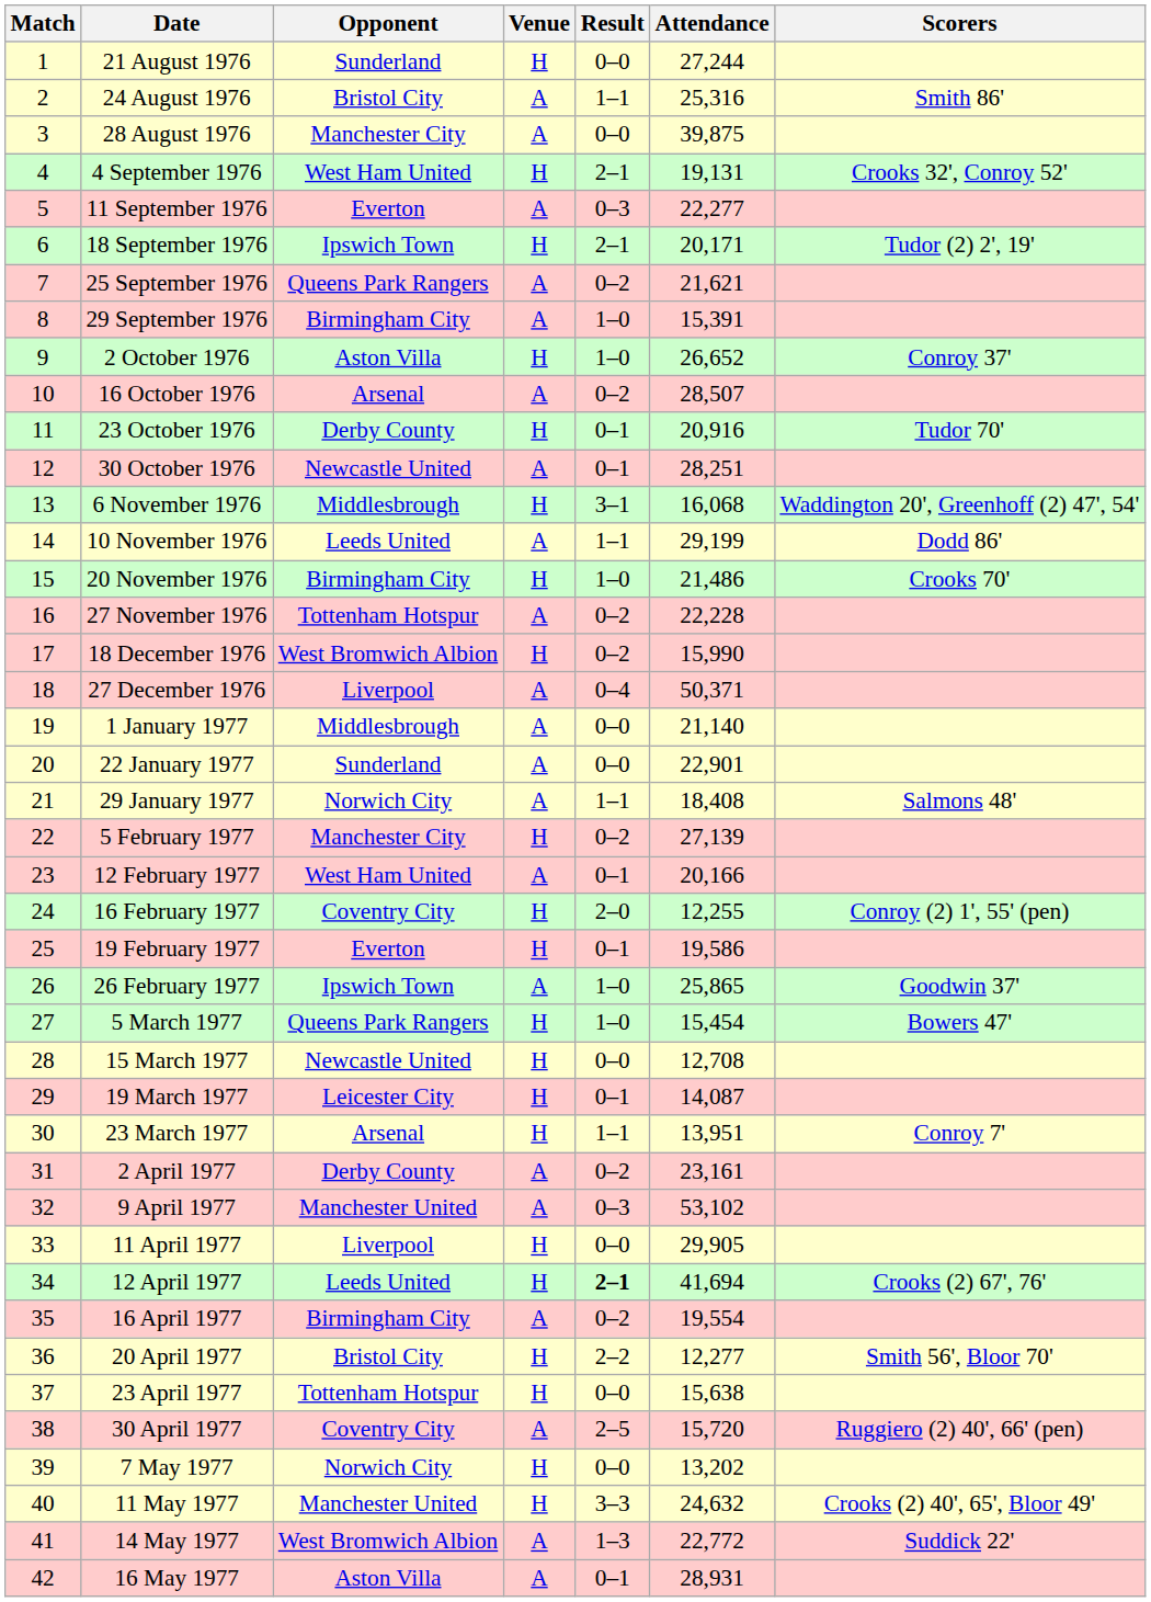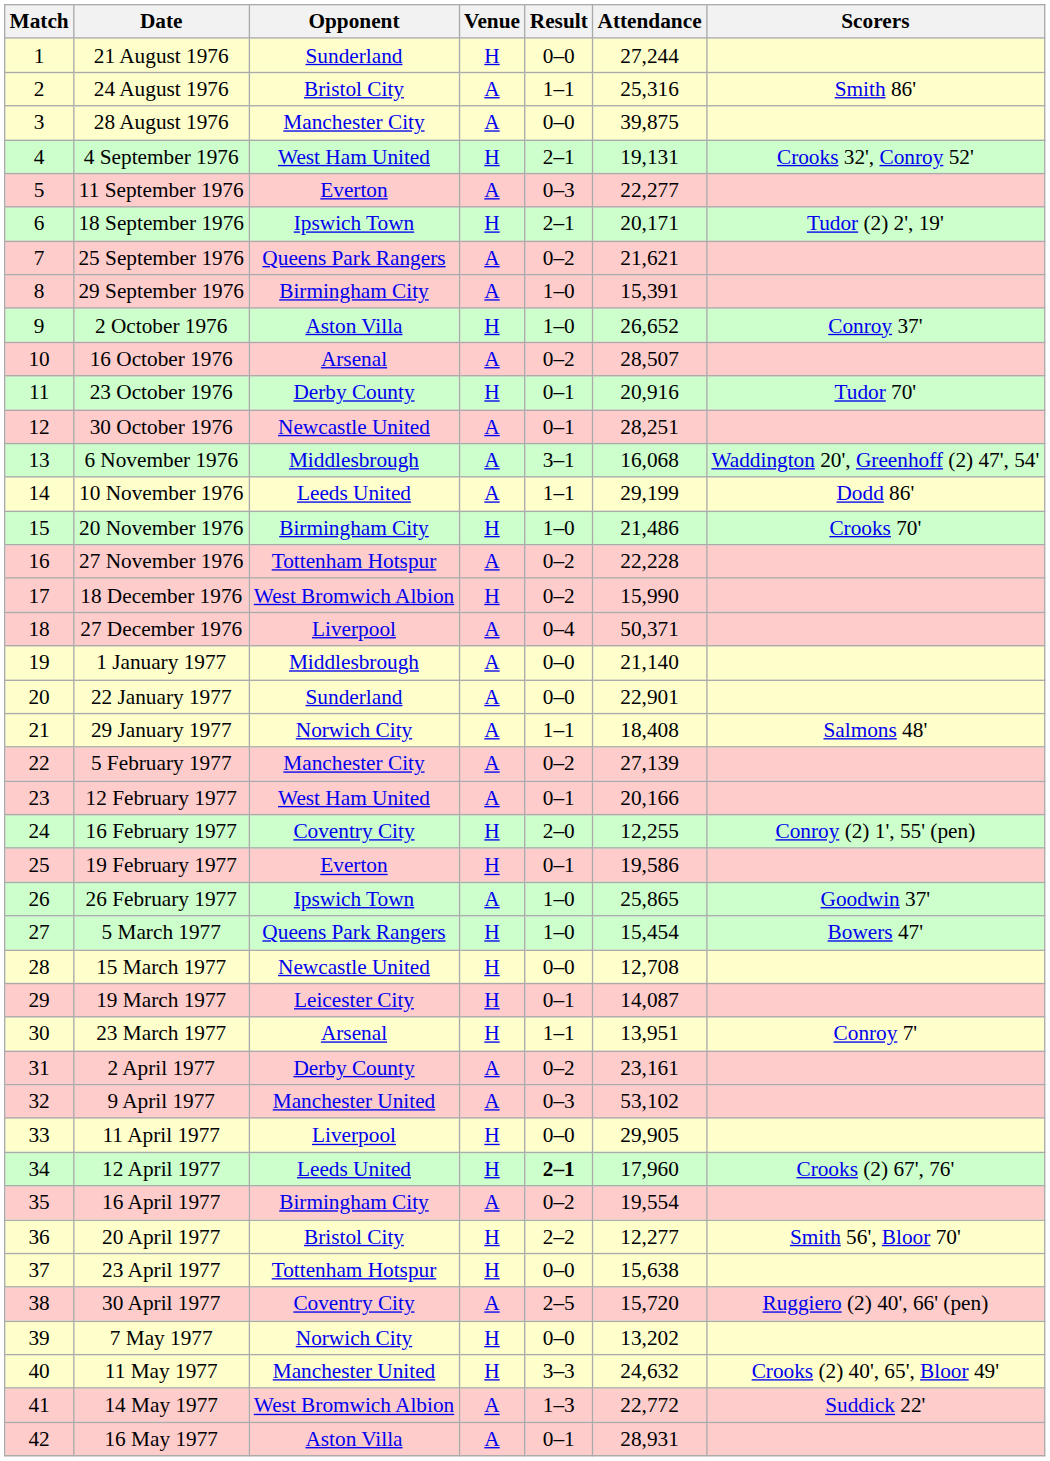6 November 1976 | Venue: H -> A
5 February 1977 | Venue: H -> A
12 April 1977 | Attendance: 41,694 -> 17,960
